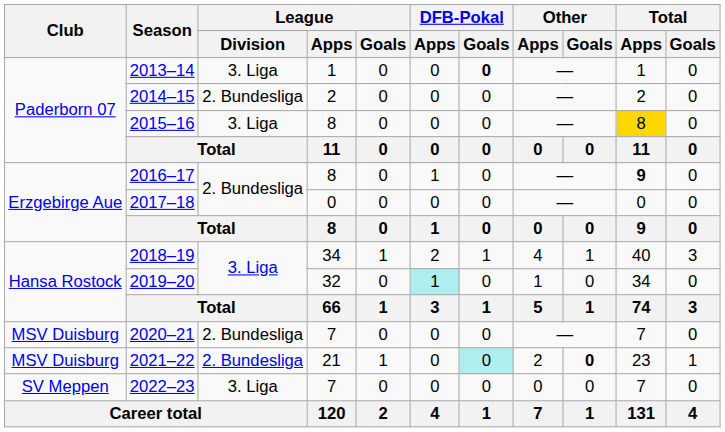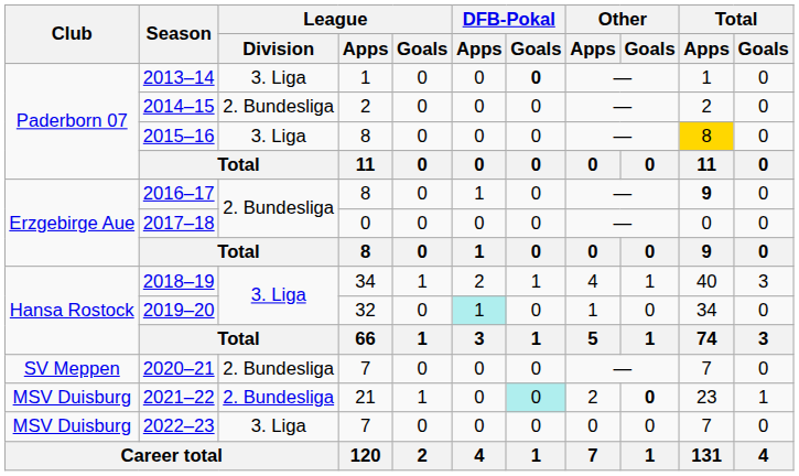2020–21 | Club: MSV Duisburg -> SV Meppen
2022–23 | Club: SV Meppen -> MSV Duisburg
